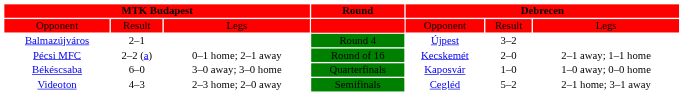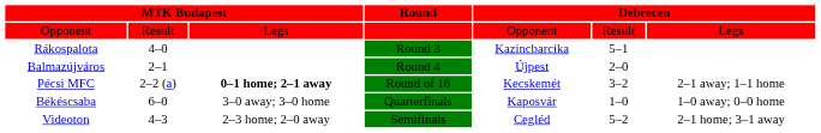+ row: Rákospalota | 4–0 | Round 3 | Kazincbarcika | 5–1
Balmazújváros | column 6: 3–2 -> 2–0
Pécsi MFC | column 3: normal -> bold
Pécsi MFC | column 6: 2–0 -> 3–2
